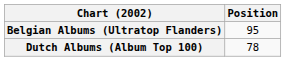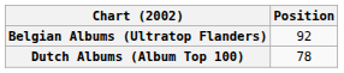Belgian Albums (Ultratop Flanders) | Position: 95 -> 92
